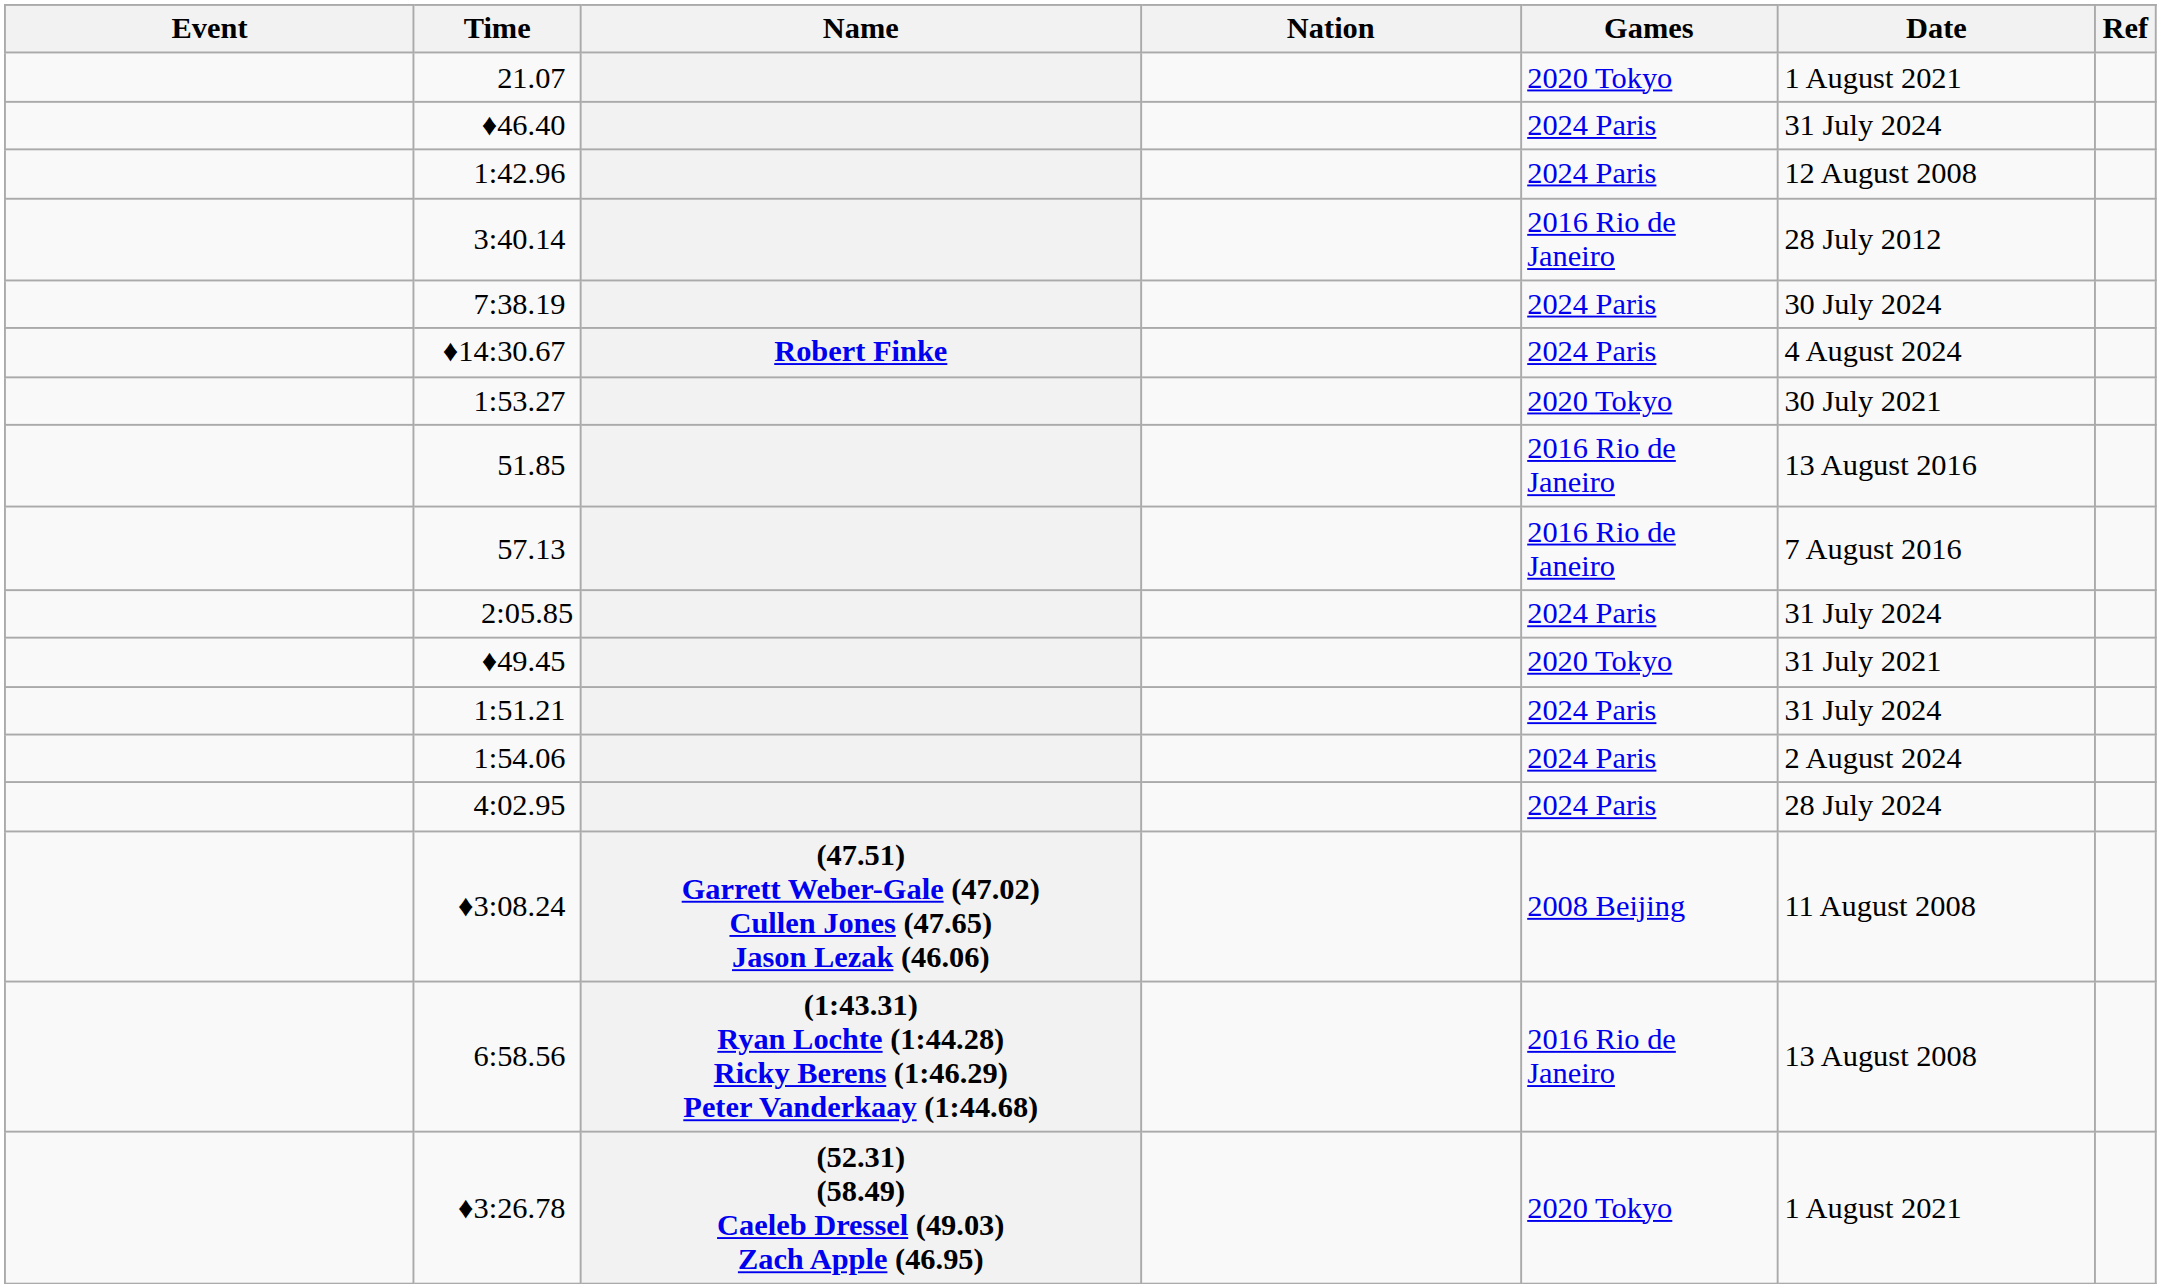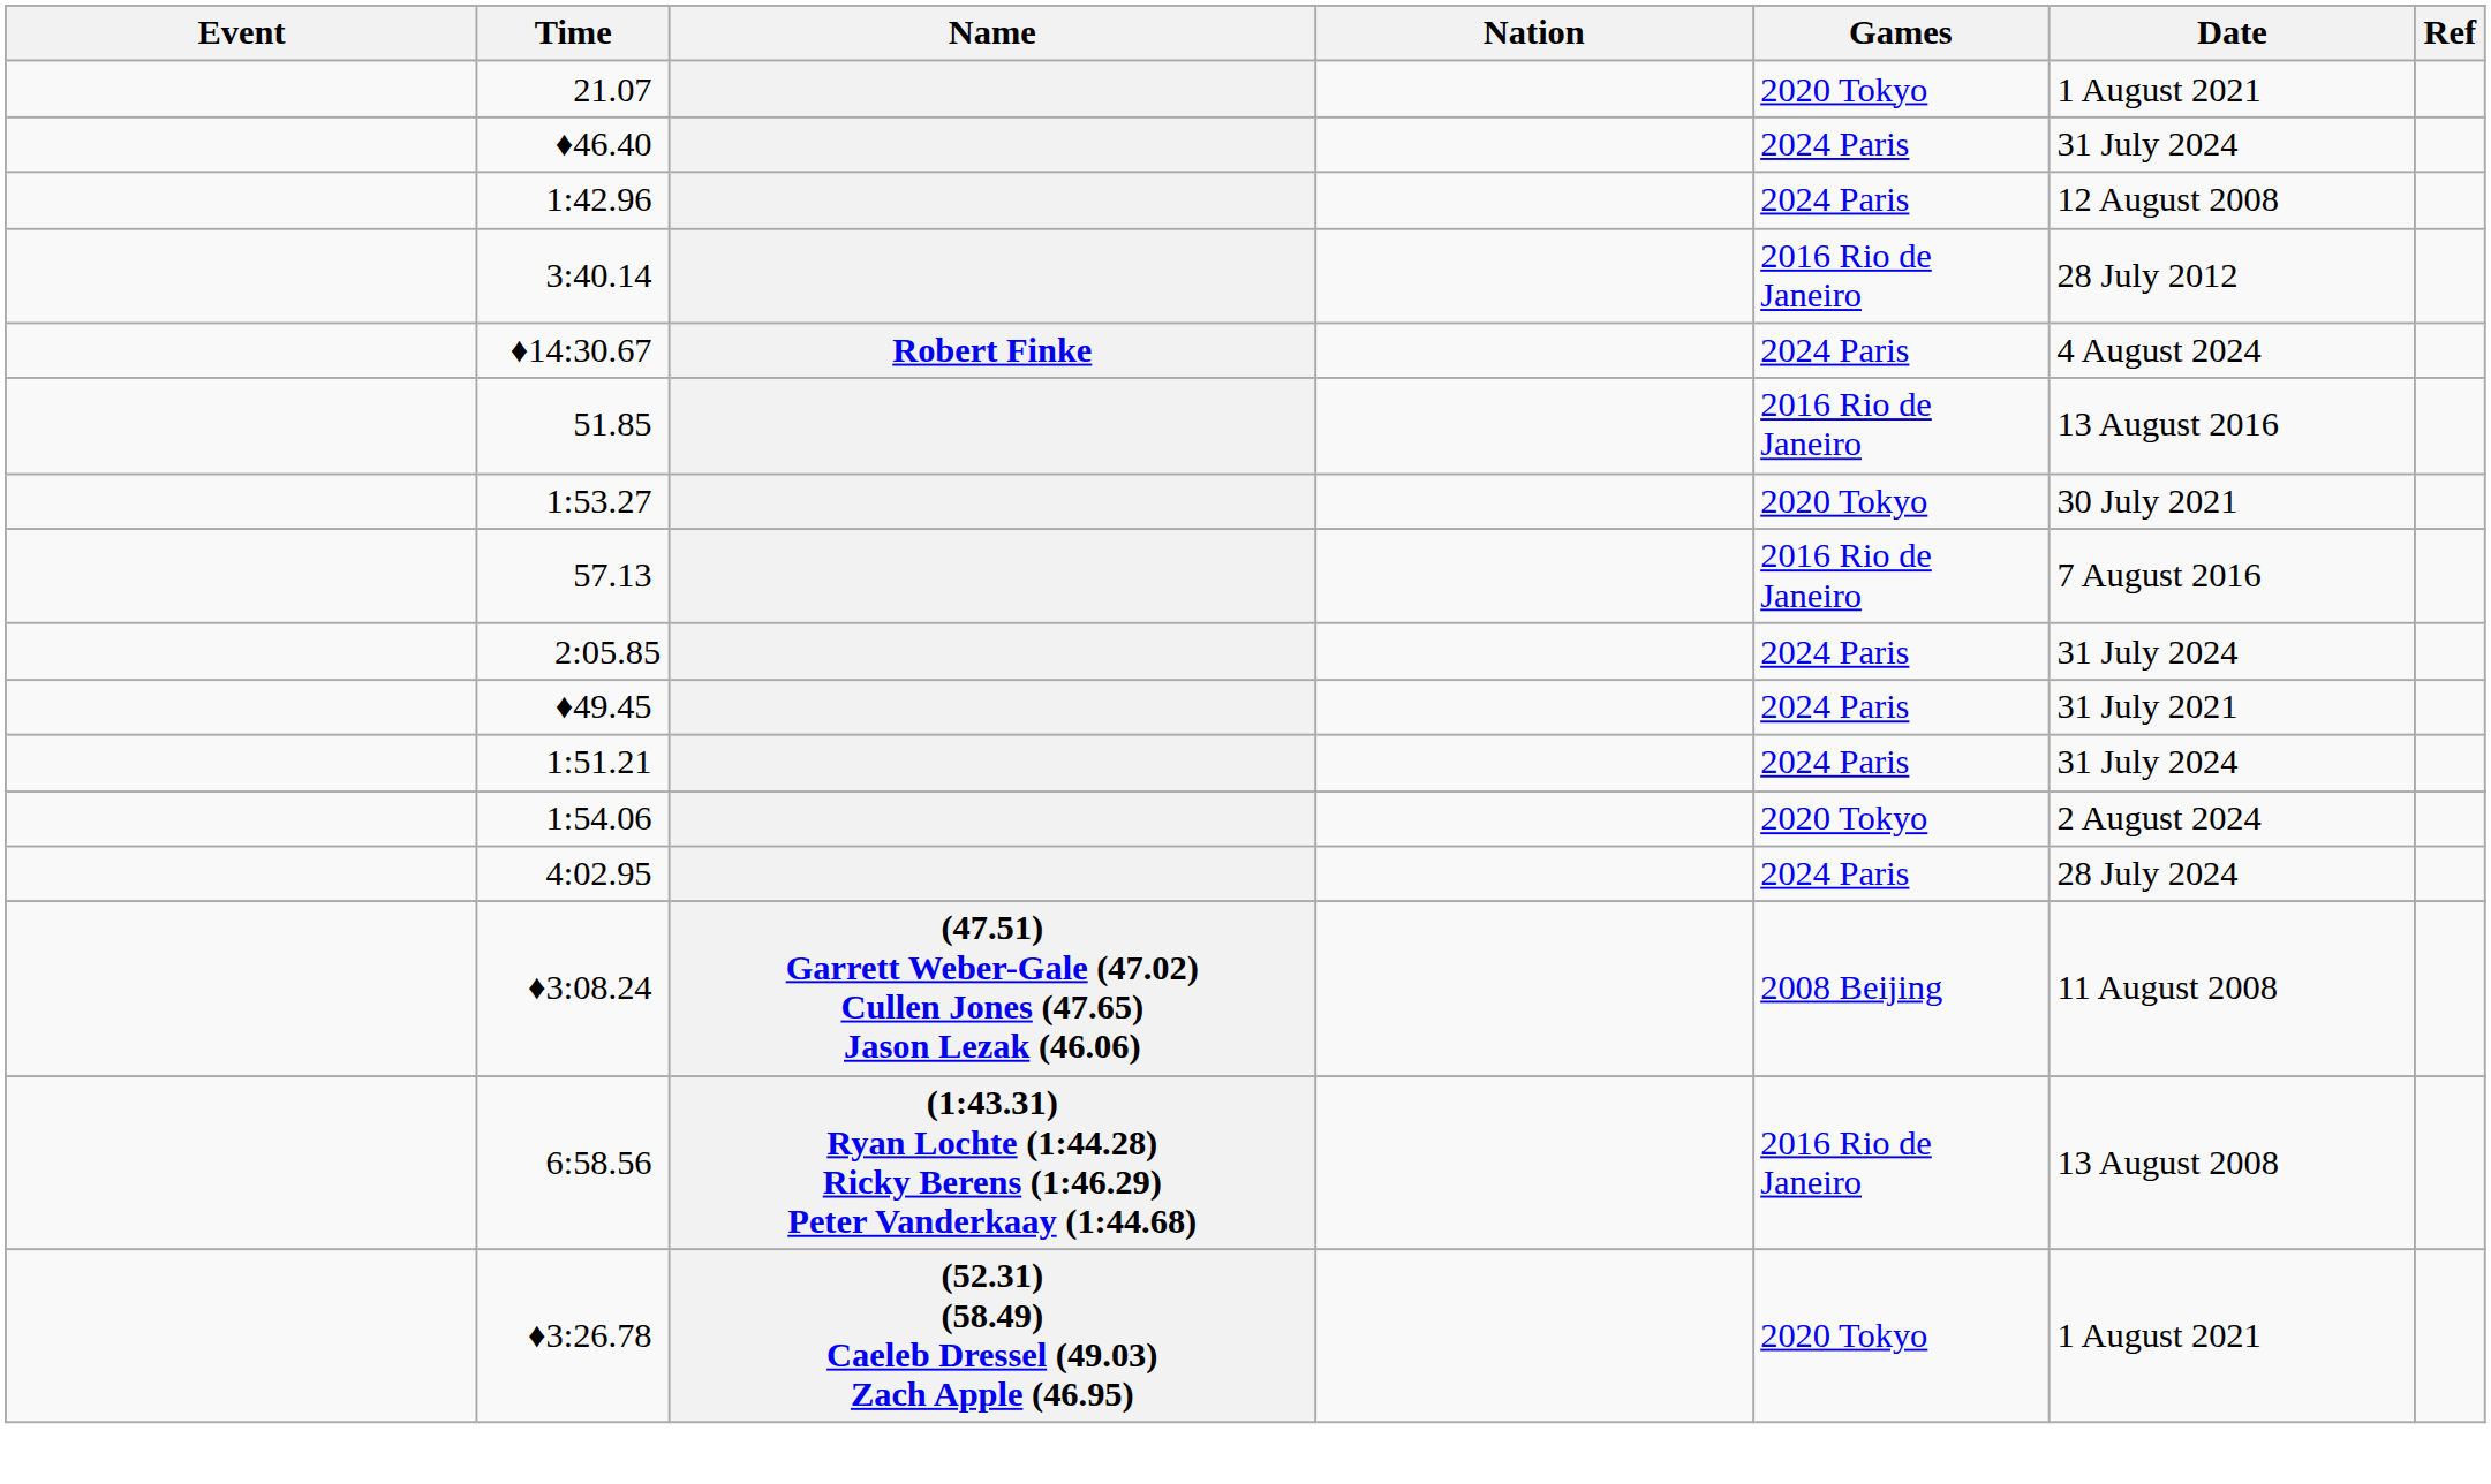- row: 7:38.19 | 2024 Paris | 30 July 2024
rows swapped: 51.85 <-> 1:53.27
♦49.45 | Games: 2020 Tokyo -> 2024 Paris
1:54.06 | Games: 2024 Paris -> 2020 Tokyo
